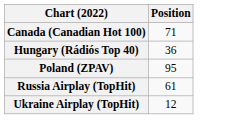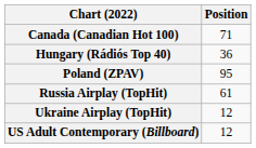+ row: US Adult Contemporary (Billboard) | 12
